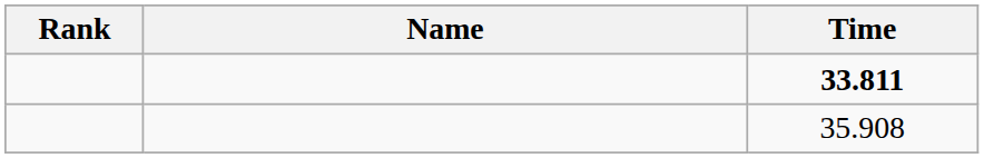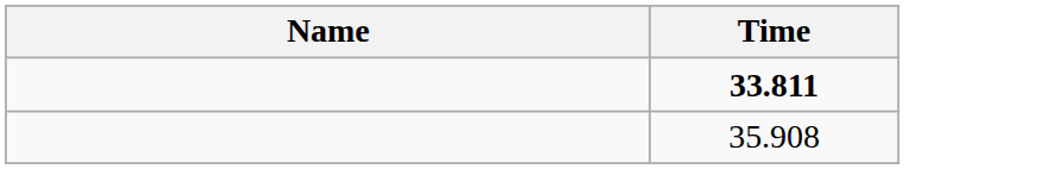- column: Rank
